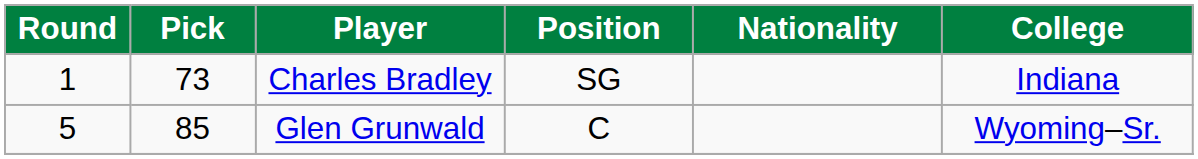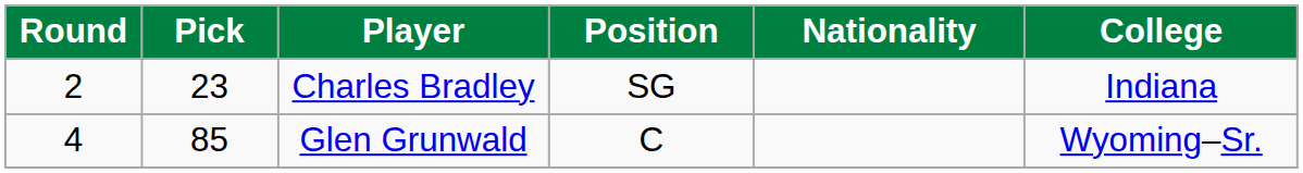Charles Bradley | Round: 1 -> 2
Charles Bradley | Pick: 73 -> 23
Glen Grunwald | Round: 5 -> 4
